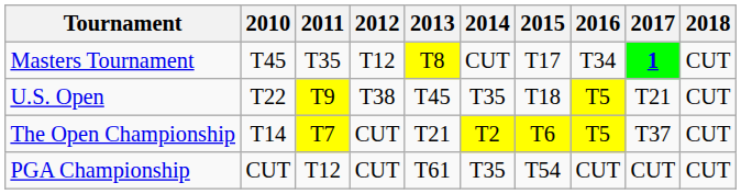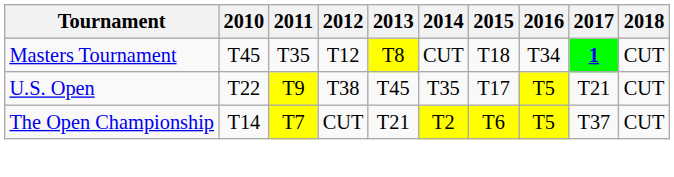Masters Tournament | 2015: T17 -> T18
U.S. Open | 2015: T18 -> T17
- row: PGA Championship | CUT | T12 | CUT | T61 | T35 | T54 | CUT | CUT | CUT
